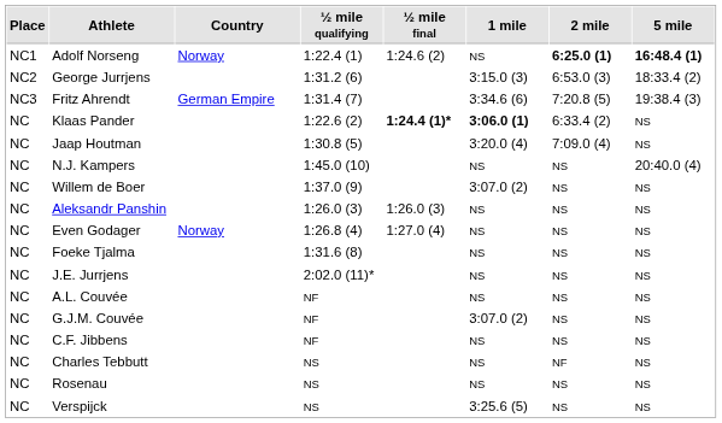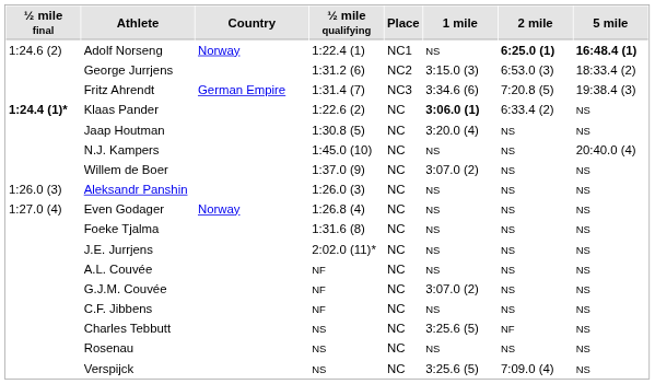columns swapped: Place <-> ½ mile final
Jaap Houtman | 2 mile: 7:09.0 (4) -> NS
Charles Tebbutt | 1 mile: NS -> 3:25.6 (5)
Verspijck | 2 mile: NS -> 7:09.0 (4)
